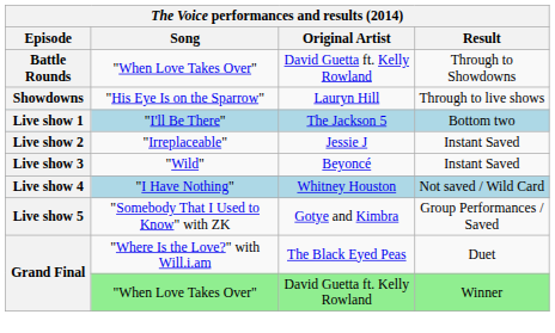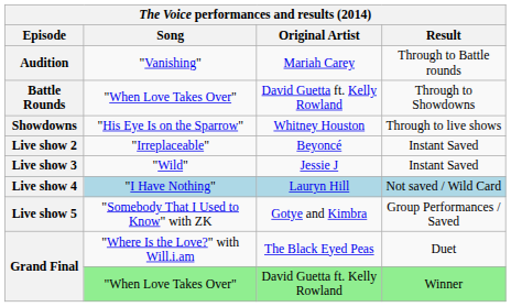+ row: Audition | "Vanishing" | Mariah Carey | Through to Battle rounds
Showdowns | Original Artist: Lauryn Hill -> Whitney Houston
- row: Live show 1 | "I'll Be There" | The Jackson 5 | Bottom two
Live show 2 | Original Artist: Jessie J -> Beyoncé
Live show 3 | Original Artist: Beyoncé -> Jessie J
Live show 4 | Original Artist: Whitney Houston -> Lauryn Hill
